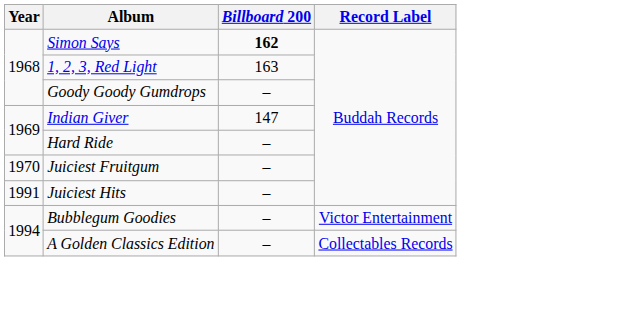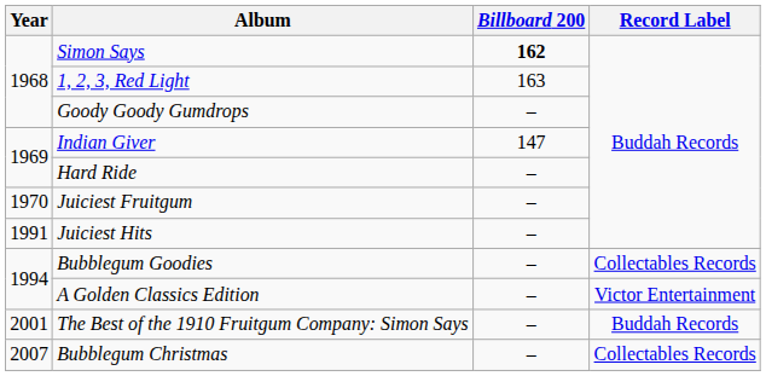Bubblegum Goodies | Record Label: Victor Entertainment -> Collectables Records
A Golden Classics Edition | Record Label: Collectables Records -> Victor Entertainment
+ row: 2001 | The Best of the 1910 Fruitgum Company: Simon Says | – | Buddah Records
+ row: 2007 | Bubblegum Christmas | – | Collectables Records
